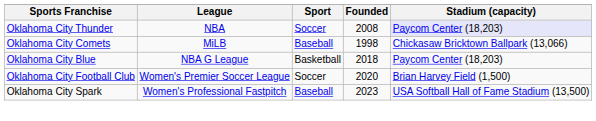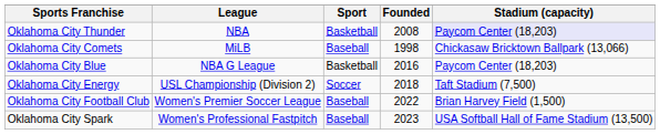Oklahoma City Thunder | Sport: Soccer -> Basketball
Oklahoma City Blue | Founded: 2018 -> 2016
+ row: Oklahoma City Energy | USL Championship (Division 2) | Soccer | 2018 | Taft Stadium (7,500)
Oklahoma City Football Club | Sport: Soccer -> Baseball
Oklahoma City Football Club | Founded: 2020 -> 2022
